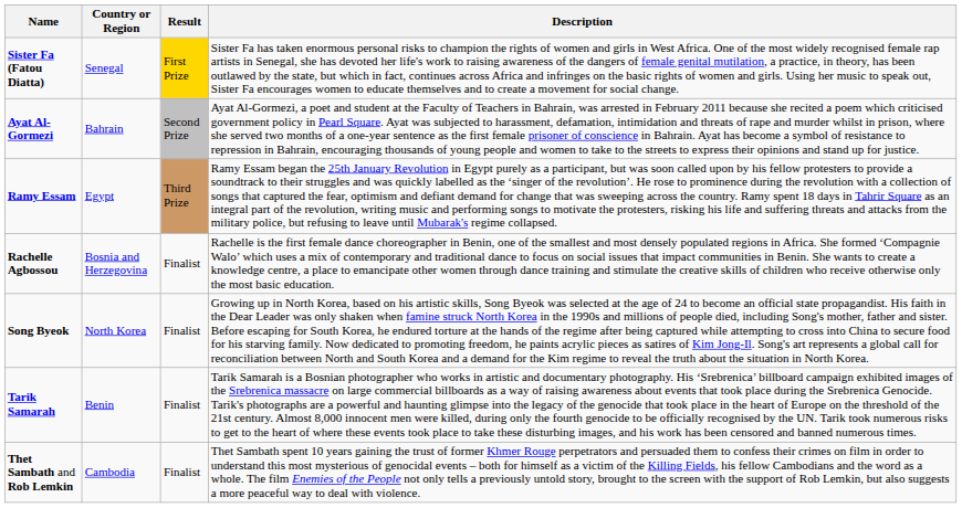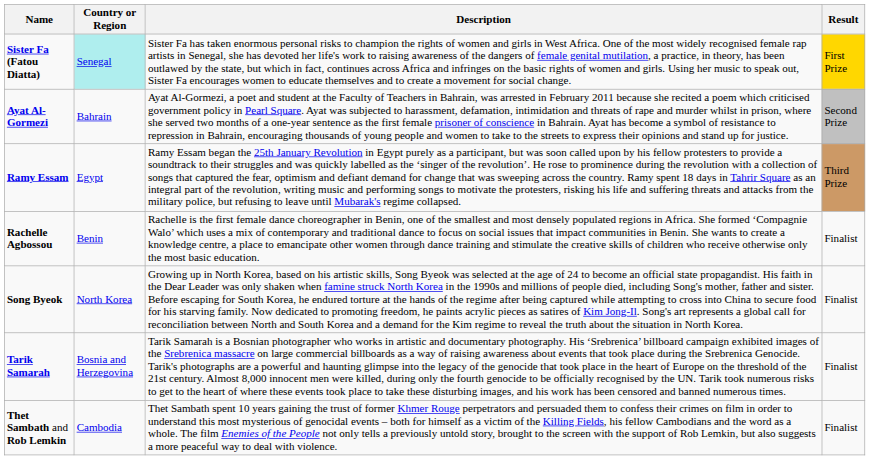columns swapped: Description <-> Result
Sister Fa (Fatou Diatta) | Country or Region: no background -> paleturquoise background
Rachelle Agbossou | Country or Region: Bosnia and Herzegovina -> Benin
Tarik Samarah | Country or Region: Benin -> Bosnia and Herzegovina
